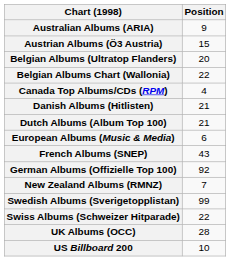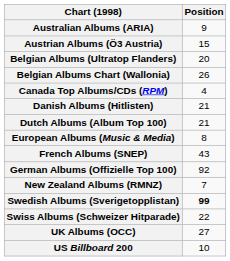Belgian Albums Chart (Wallonia) | Position: 22 -> 26
European Albums (Music & Media) | Position: 6 -> 8
Swedish Albums (Sverigetopplistan) | Position: normal -> bold
UK Albums (OCC) | Position: 28 -> 27
